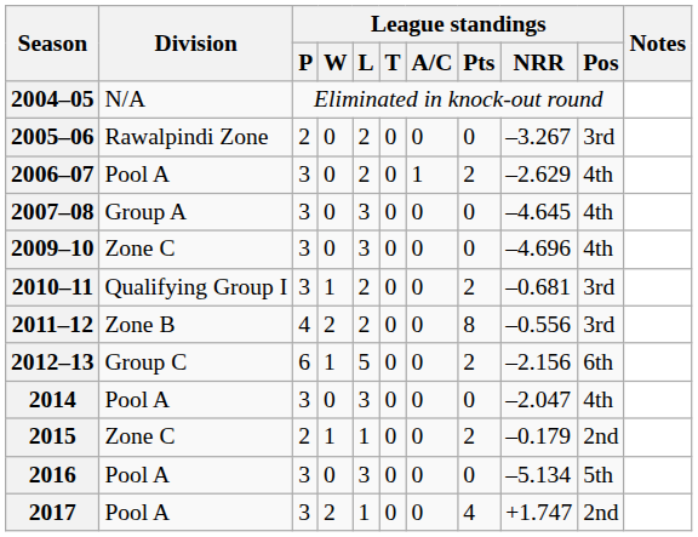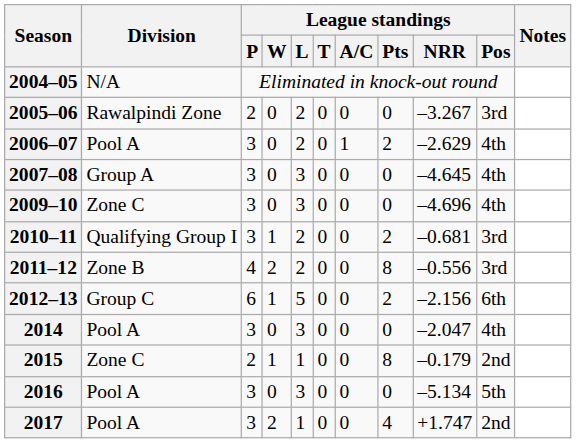2015 | League standings / Pts: 2 -> 8
